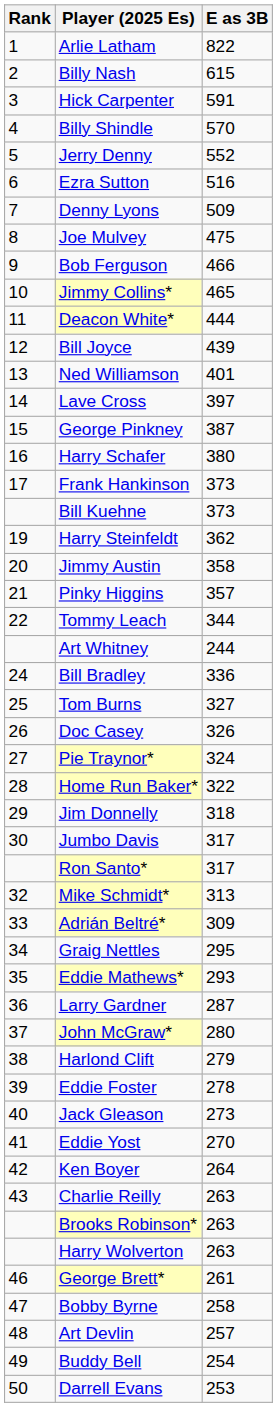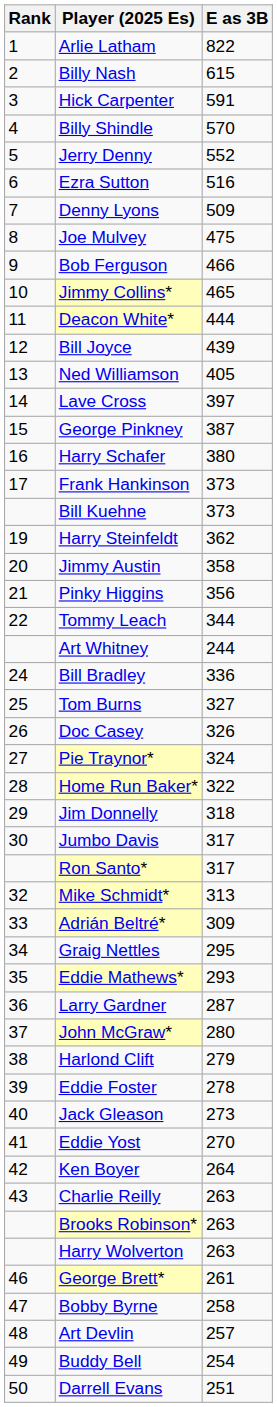Ned Williamson | E as 3B: 401 -> 405
Pinky Higgins | E as 3B: 357 -> 356
Darrell Evans | E as 3B: 253 -> 251
